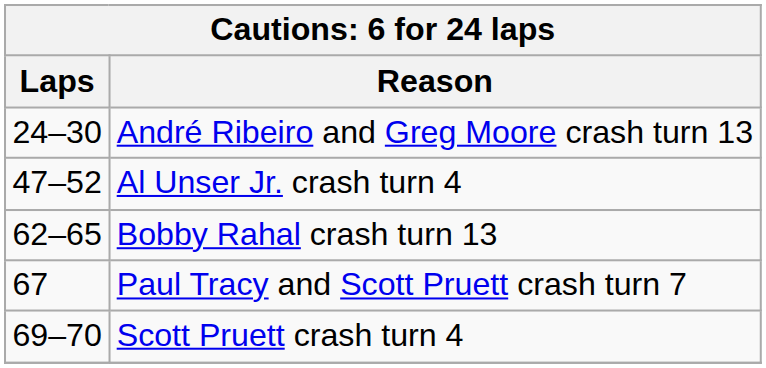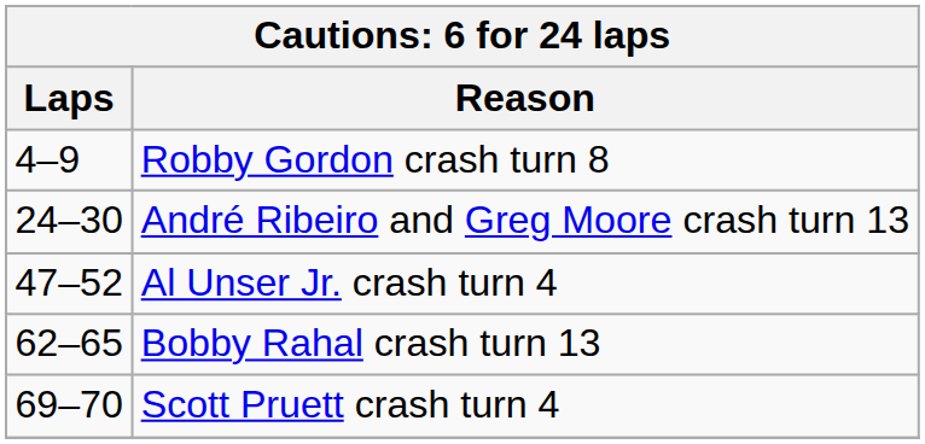+ row: 4–9 | Robby Gordon crash turn 8
- row: 67 | Paul Tracy and Scott Pruett crash turn 7
